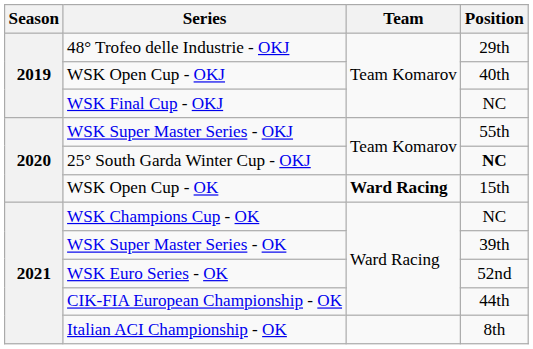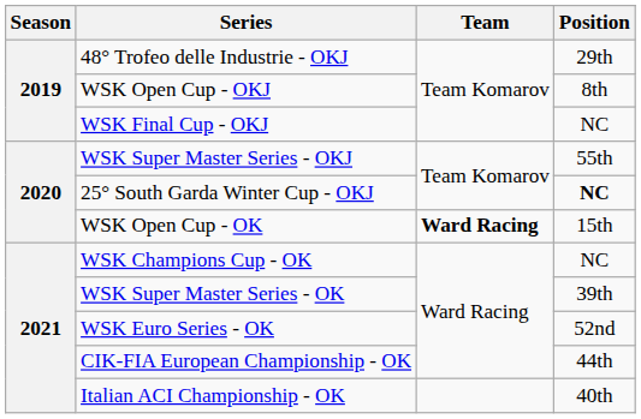WSK Open Cup - OKJ | Position: 40th -> 8th
Italian ACI Championship - OK | Position: 8th -> 40th
